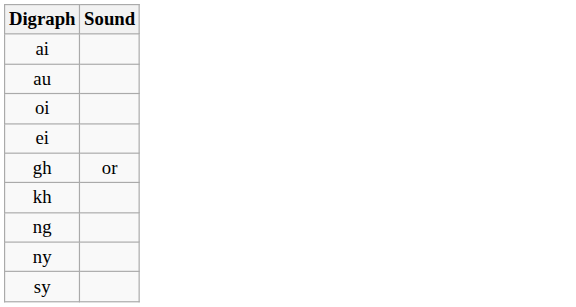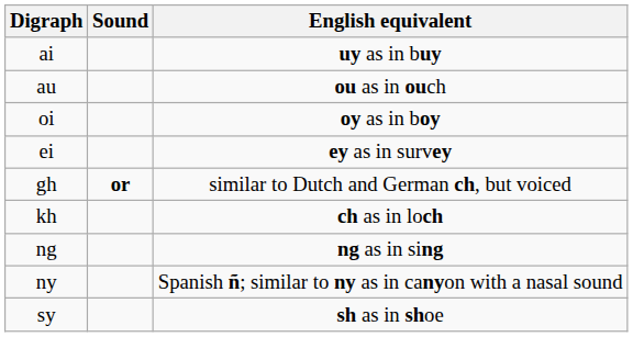+ column: English equivalent | uy as in buy | ou as in ouch | oy as in boy | ey as in survey | similar to Dutch and German ch, but voiced | ch as in loch | ng as in sing | Spanish ñ; similar to ny as in canyon with a nasal sound | sh as in shoe
gh | Sound: normal -> bold
